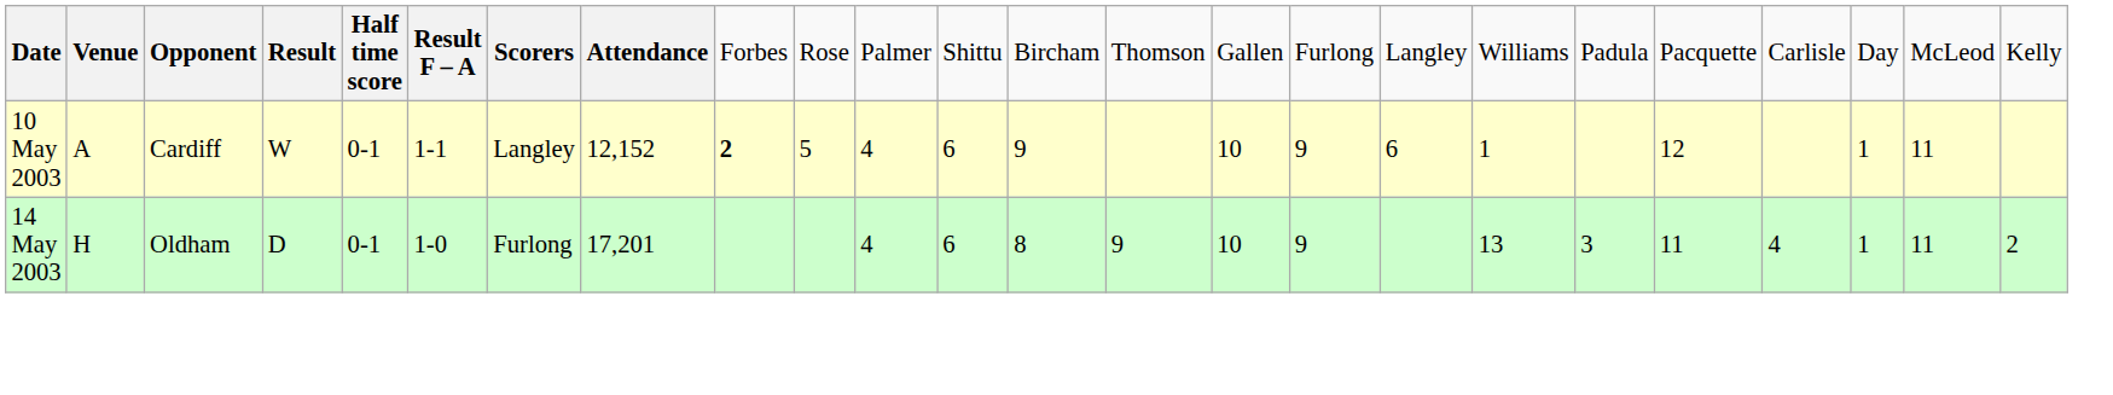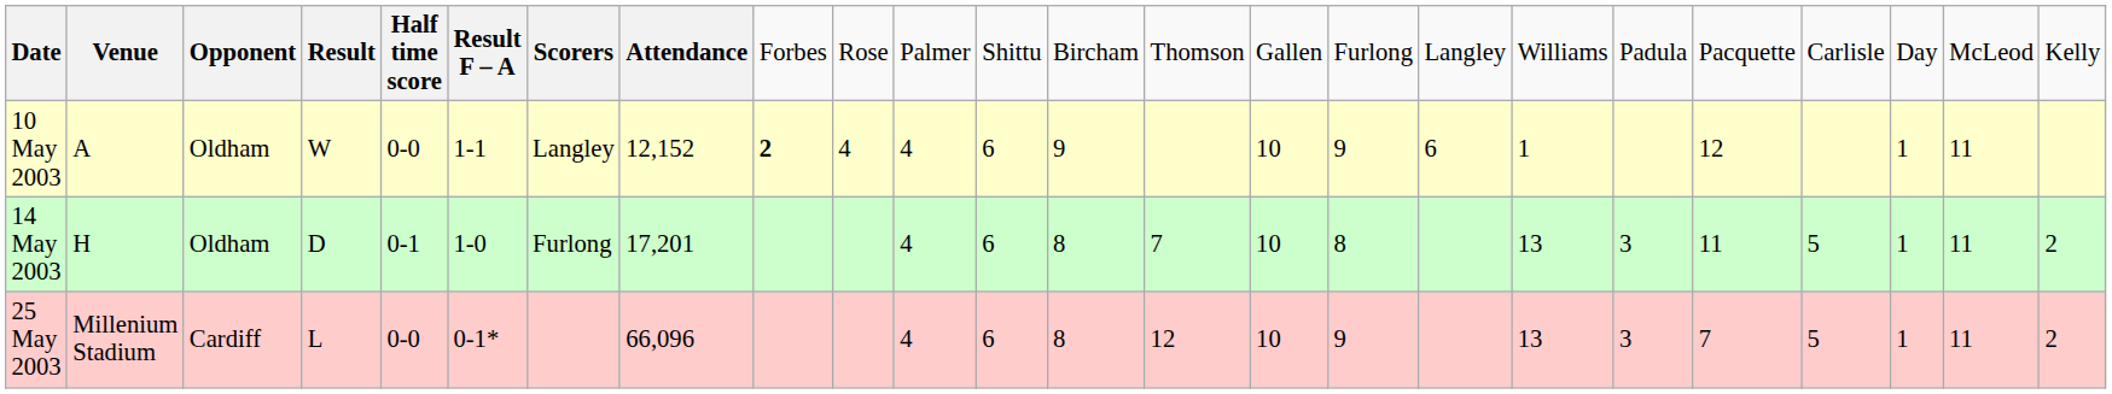10 May 2003 | column 3: Cardiff -> Oldham
10 May 2003 | column 5: 0-1 -> 0-0
10 May 2003 | column 10: 5 -> 4
14 May 2003 | column 14: 9 -> 7
14 May 2003 | column 16: 9 -> 8
14 May 2003 | column 21: 4 -> 5
+ row: 25 May 2003 | Millenium Stadium | Cardiff | L | 0-0 | 0-1* | 66,096 | 4 | 6 | 8 | 12 | 10 | 9 | 13 | 3 | 7 | 5 | 1 | 11 | 2
